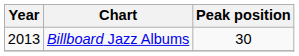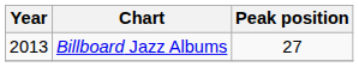Billboard Jazz Albums | Peak position: 30 -> 27
